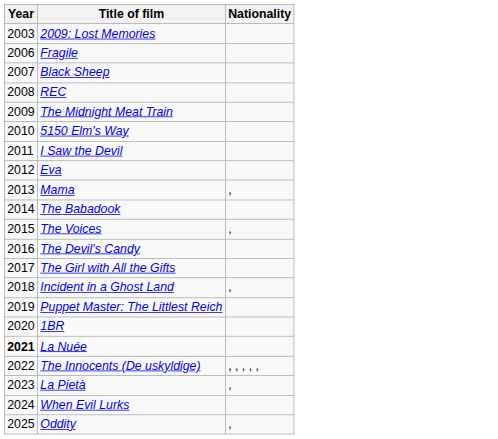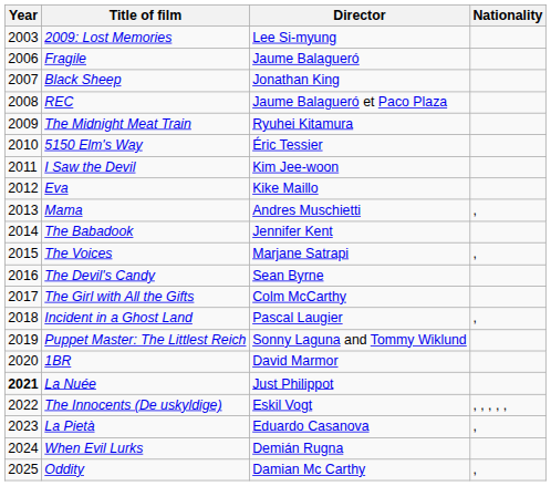+ column: Director | Lee Si-myung | Jaume Balagueró | Jonathan King | Jaume Balagueró et Paco Plaza | Ryuhei Kitamura | Éric Tessier | Kim Jee-woon | Kike Maillo | Andres Muschietti | Jennifer Kent | Marjane Satrapi | Sean Byrne | Colm McCarthy | Pascal Laugier | Sonny Laguna and Tommy Wiklund | David Marmor | Just Philippot | Eskil Vogt | Eduardo Casanova | Demián Rugna | Damian Mc Carthy
